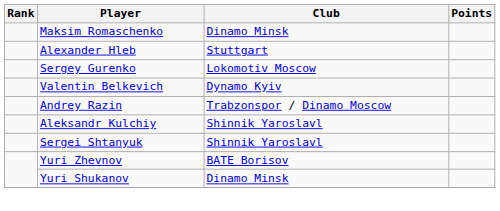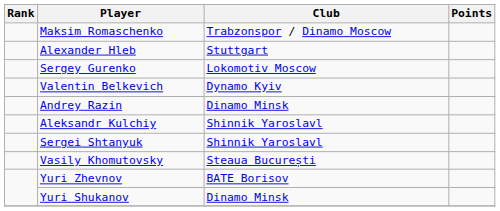Maksim Romaschenko | Club: Dinamo Minsk -> Trabzonspor / Dinamo Moscow
Andrey Razin | Club: Trabzonspor / Dinamo Moscow -> Dinamo Minsk
+ row: Vasily Khomutovsky | Steaua București
